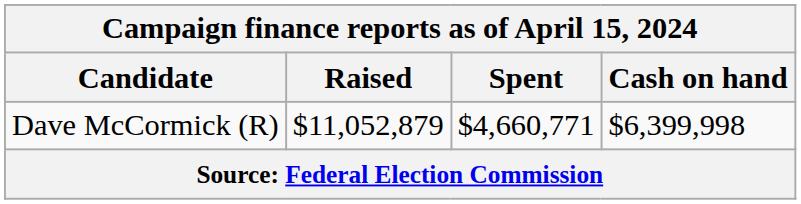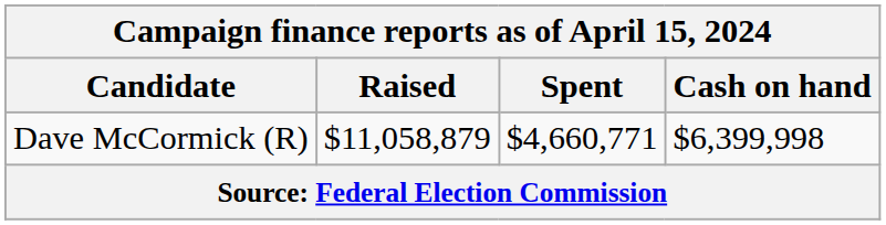Dave McCormick (R) | Raised: $11,052,879 -> $11,058,879
